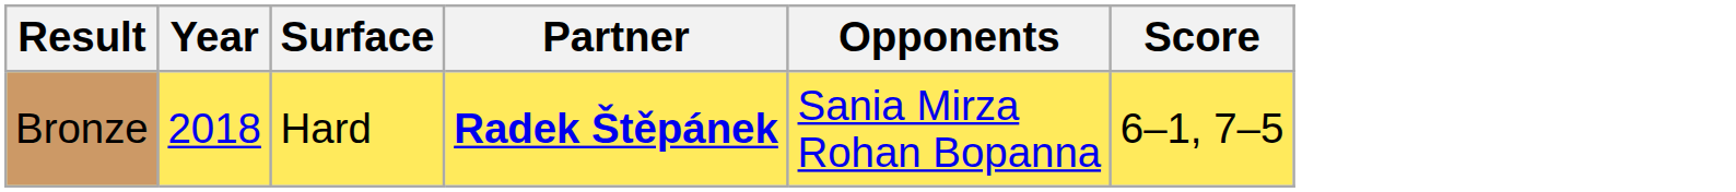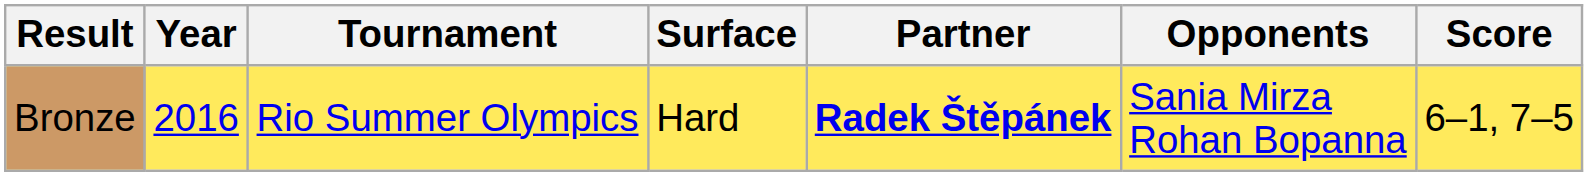+ column: Tournament | Rio Summer Olympics
Bronze | Year: 2018 -> 2016
